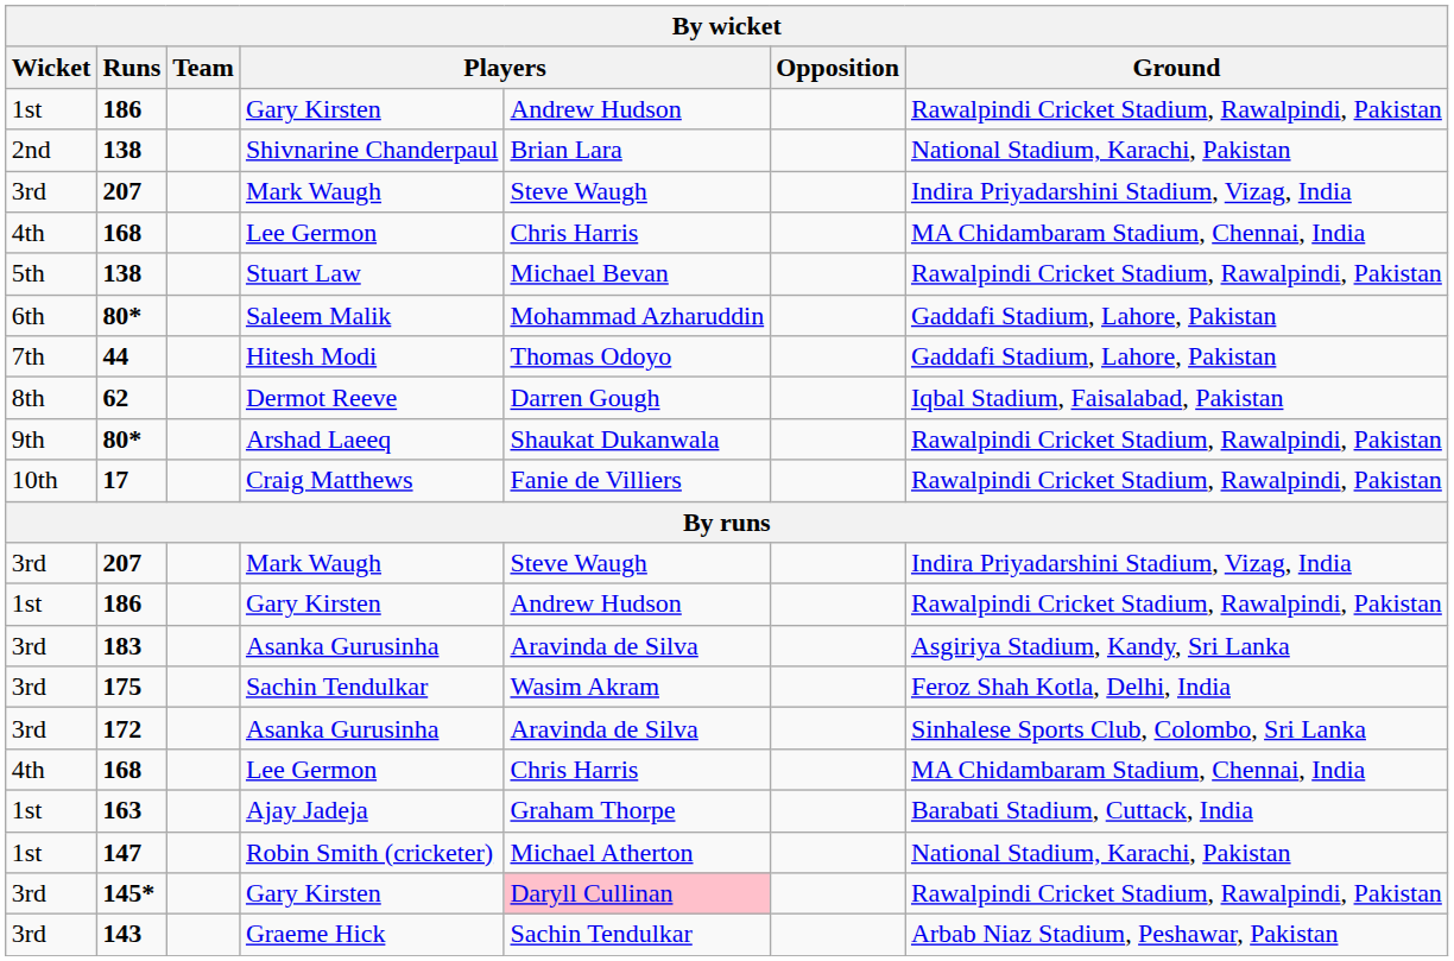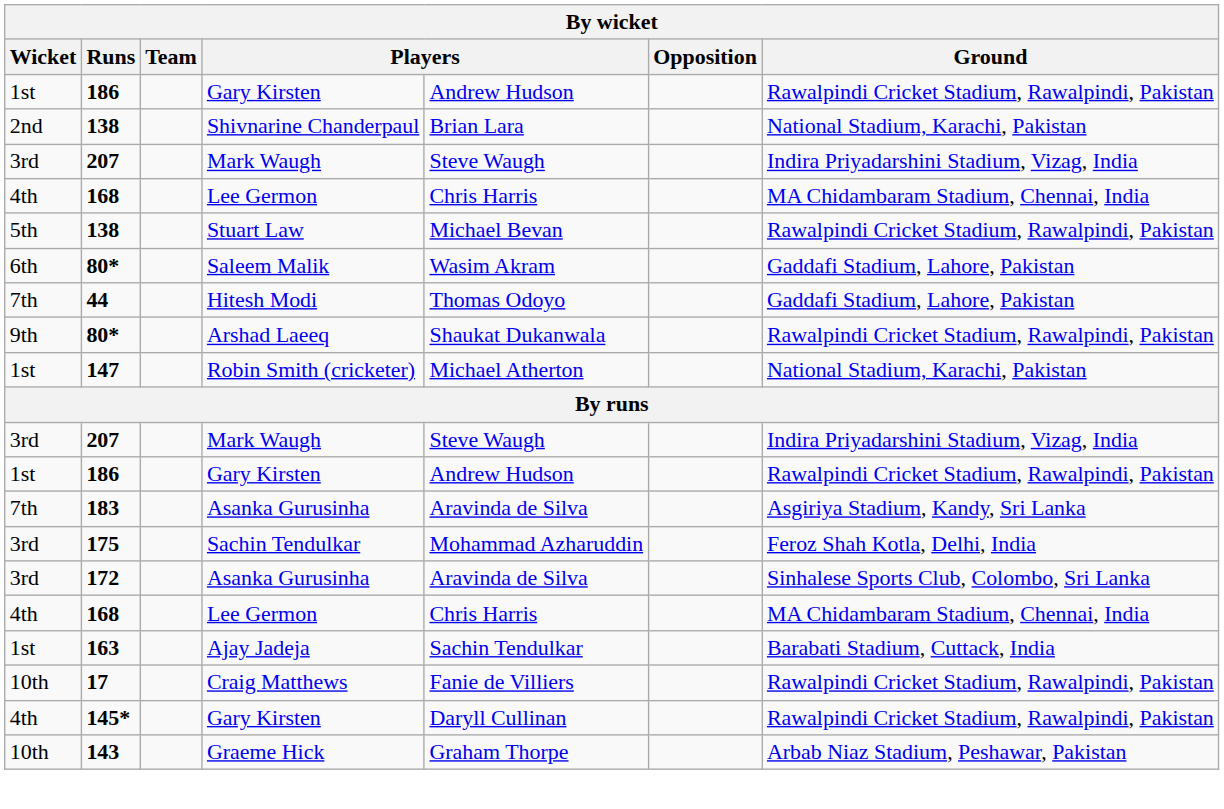80* / Saleem Malik | column 5: Mohammad Azharuddin -> Wasim Akram
- row: 8th | 62 | Dermot Reeve | Darren Gough | Iqbal Stadium, Faisalabad, Pakistan
rows swapped: 17 <-> 147
183 | Wicket: 3rd -> 7th
175 | column 5: Wasim Akram -> Mohammad Azharuddin
163 | column 5: Graham Thorpe -> Sachin Tendulkar
145* | Wicket: 3rd -> 4th
145* | column 5: pink background -> no background
143 | Wicket: 3rd -> 10th
143 | column 5: Sachin Tendulkar -> Graham Thorpe
